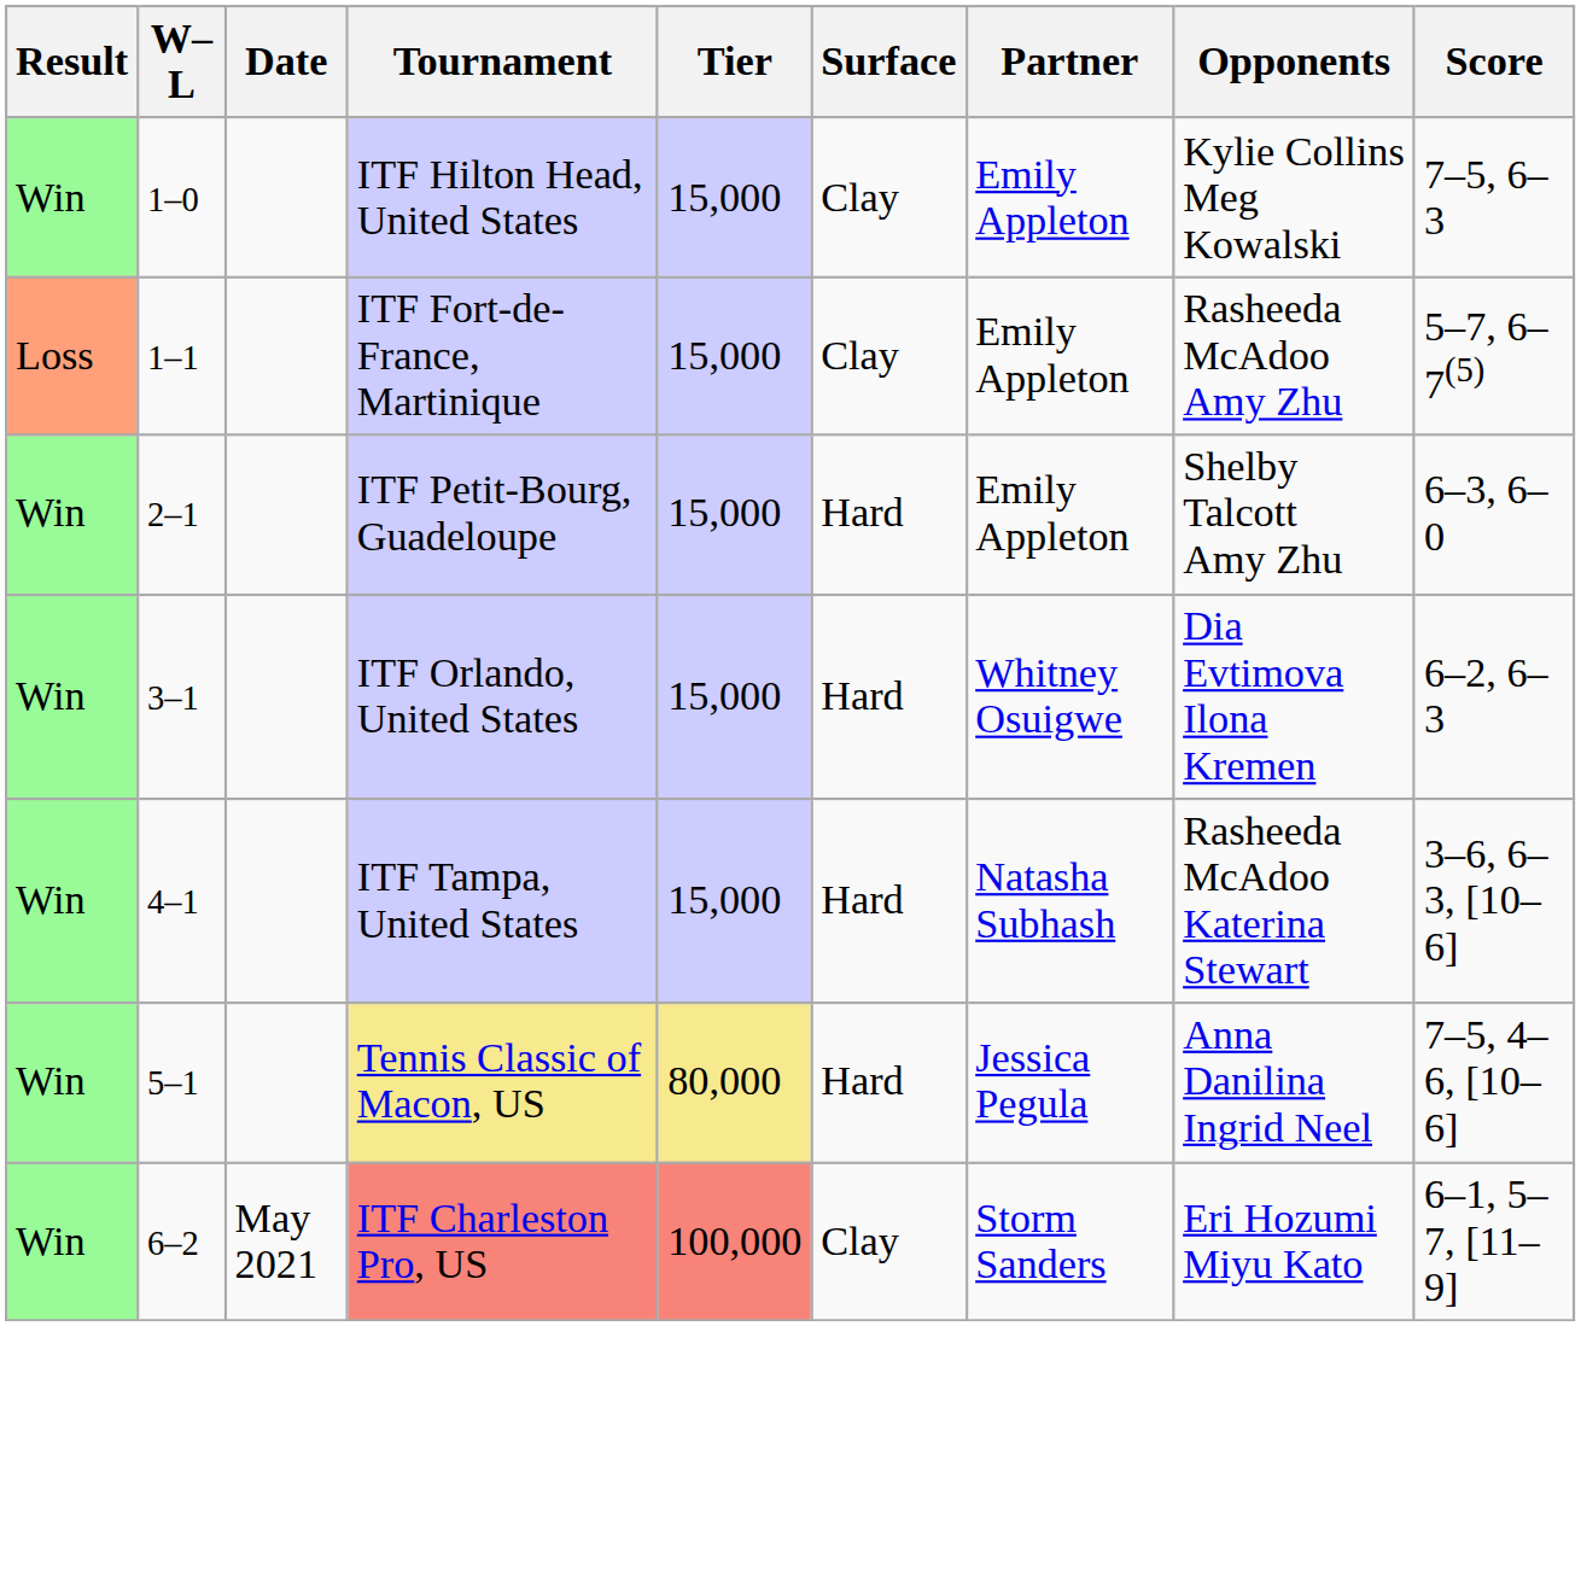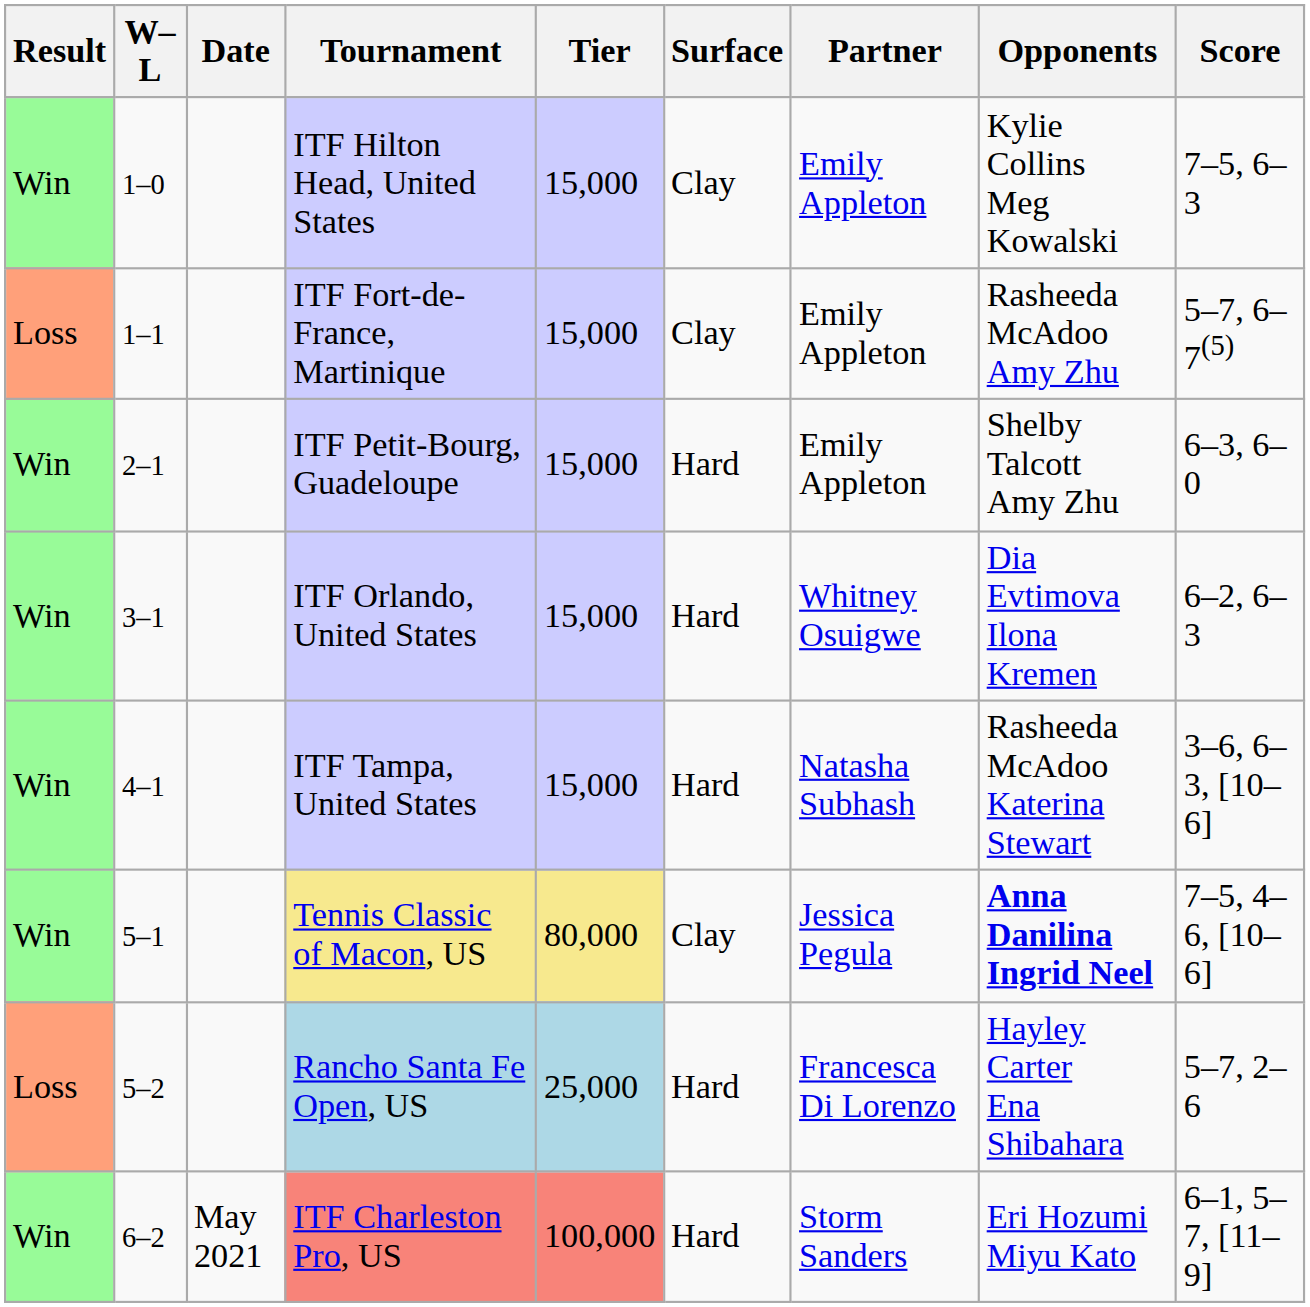Tennis Classic of Macon, US | Surface: Hard -> Clay
Tennis Classic of Macon, US | Opponents: normal -> bold
+ row: Loss | 5–2 | Rancho Santa Fe Open, US | 25,000 | Hard | Francesca Di Lorenzo | Hayley Carter Ena Shibahara | 5–7, 2–6
ITF Charleston Pro, US | Surface: Clay -> Hard
